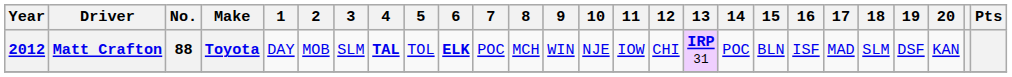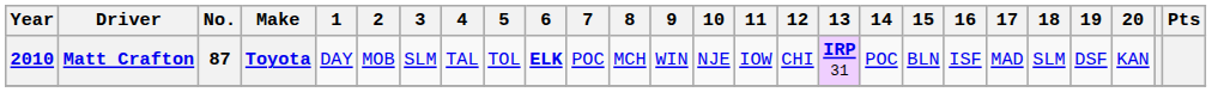Matt Crafton | Year: 2012 -> 2010
Matt Crafton | No.: 88 -> 87
Matt Crafton | 4: bold -> normal
